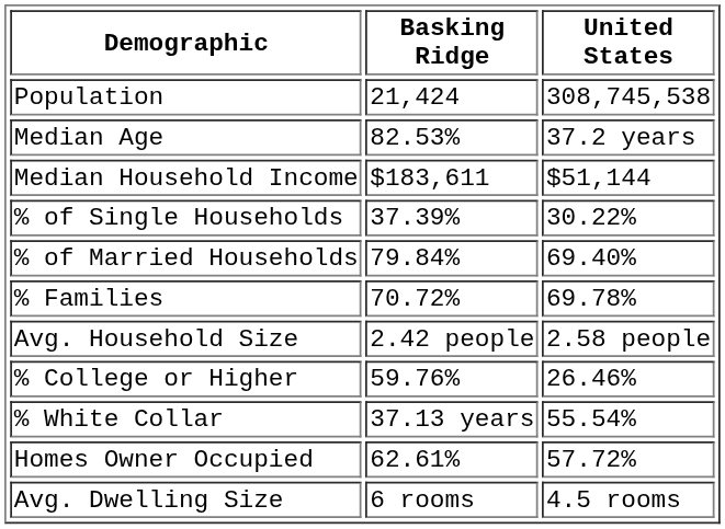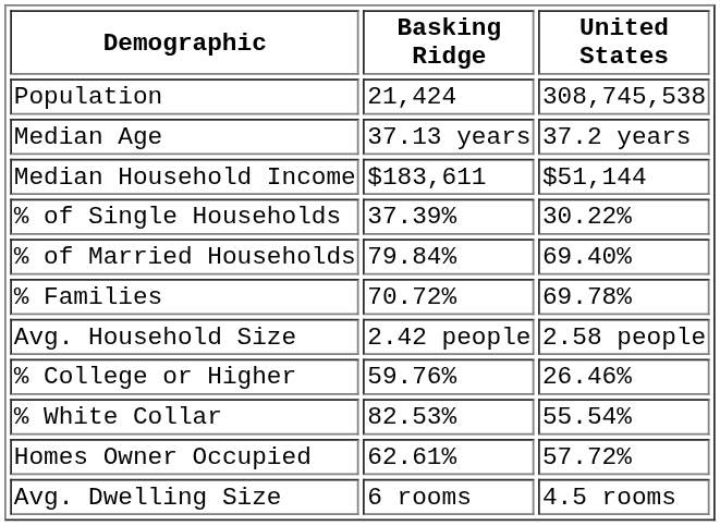Median Age | Basking Ridge: 82.53% -> 37.13 years
% White Collar | Basking Ridge: 37.13 years -> 82.53%
